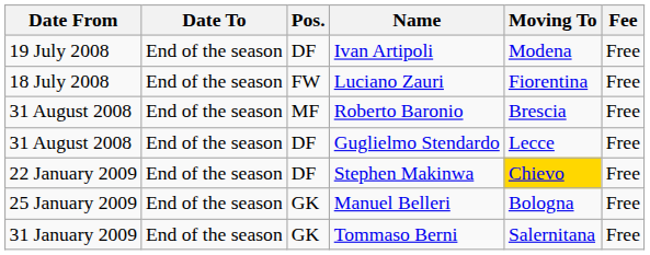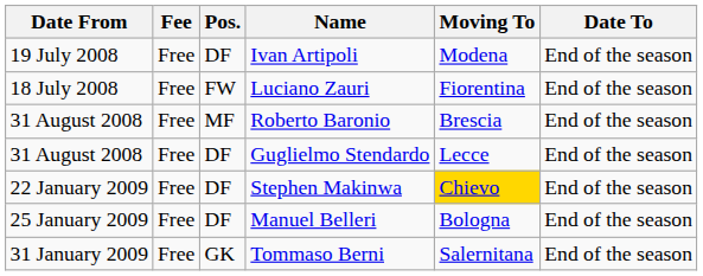columns swapped: Date To <-> Fee
Manuel Belleri | Pos.: GK -> DF
